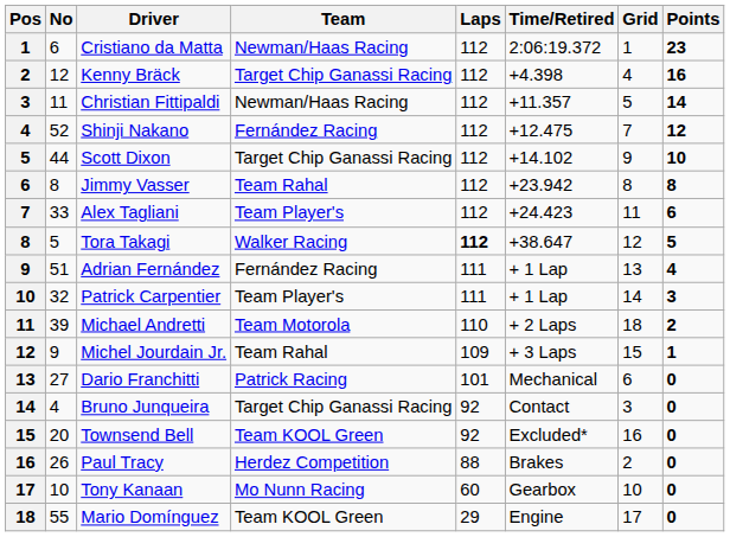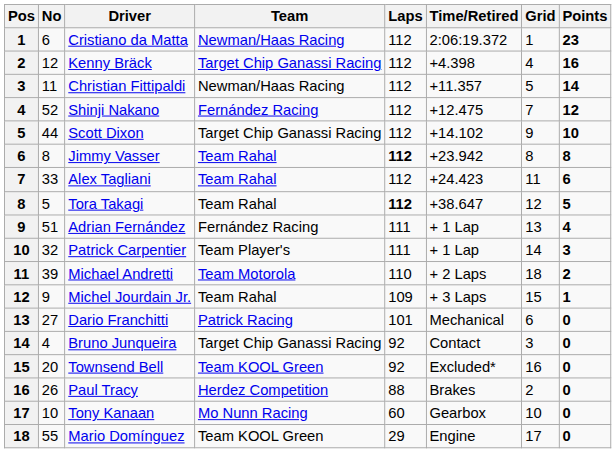Jimmy Vasser | Laps: normal -> bold
Alex Tagliani | Team: Team Player's -> Team Rahal
Tora Takagi | Team: Walker Racing -> Team Rahal
